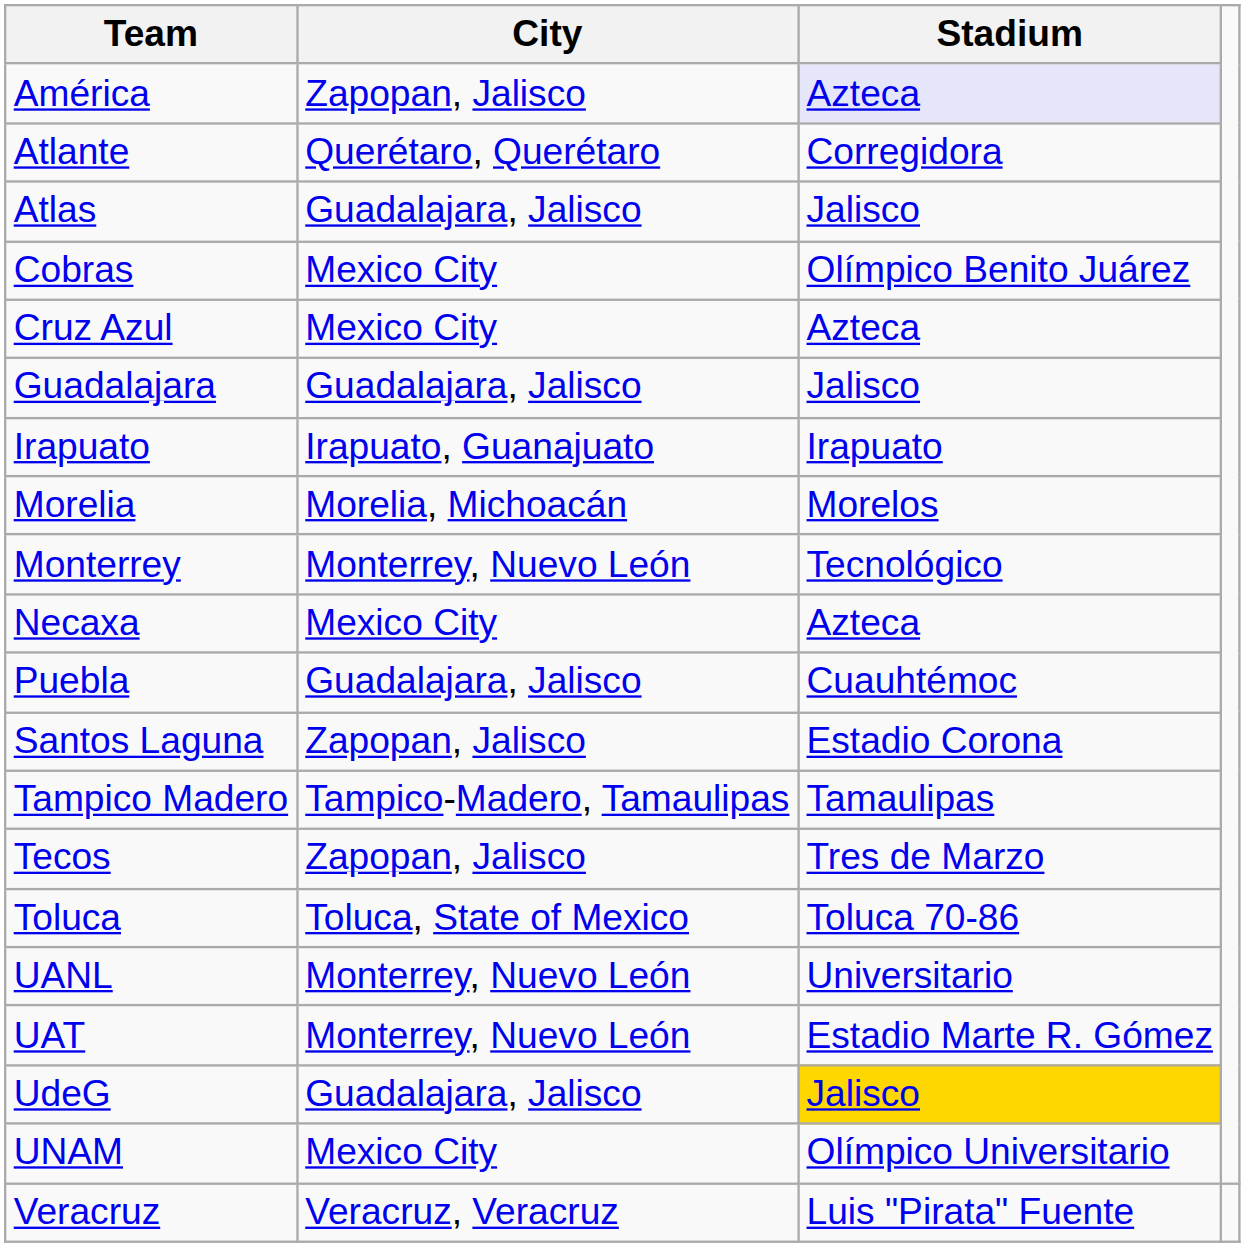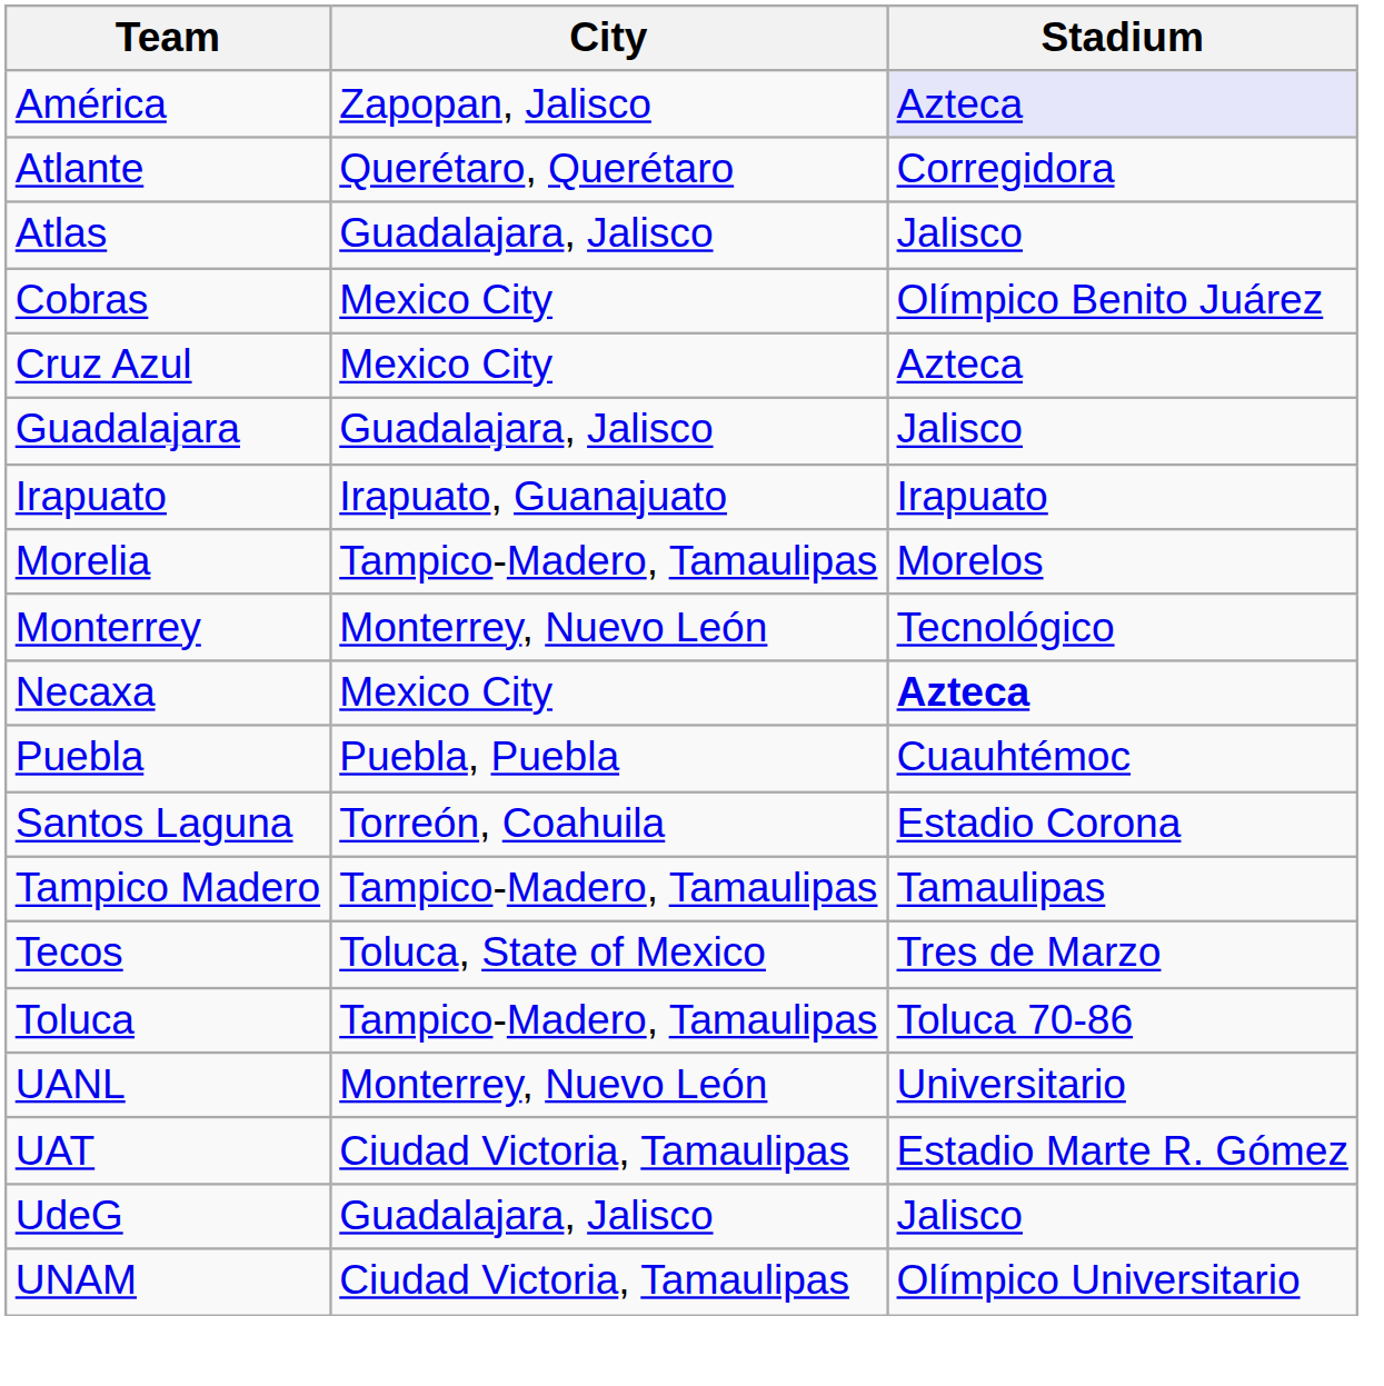Morelia | City: Morelia, Michoacán -> Tampico-Madero, Tamaulipas
Necaxa | Stadium: normal -> bold
Puebla | City: Guadalajara, Jalisco -> Puebla, Puebla
Santos Laguna | City: Zapopan, Jalisco -> Torreón, Coahuila
Tecos | City: Zapopan, Jalisco -> Toluca, State of Mexico
Toluca | City: Toluca, State of Mexico -> Tampico-Madero, Tamaulipas
UAT | City: Monterrey, Nuevo León -> Ciudad Victoria, Tamaulipas
UdeG | Stadium: gold background -> no background
UNAM | City: Mexico City -> Ciudad Victoria, Tamaulipas
- row: Veracruz | Veracruz, Veracruz | Luis "Pirata" Fuente
